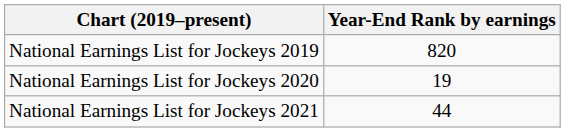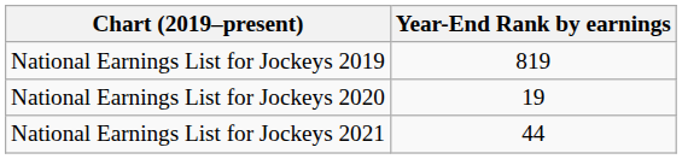National Earnings List for Jockeys 2019 | Year-End Rank by earnings: 820 -> 819
